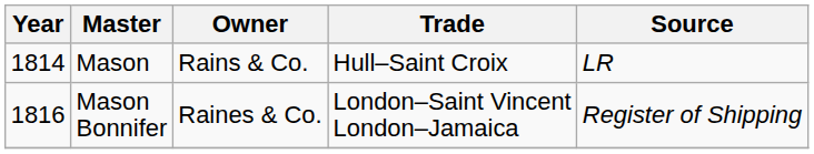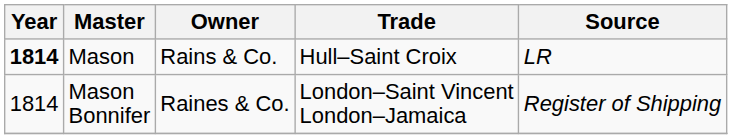Mason | Year: normal -> bold
Mason Bonnifer | Year: 1816 -> 1814
